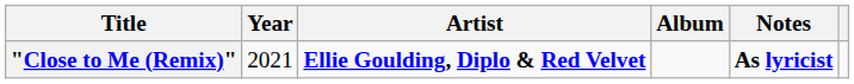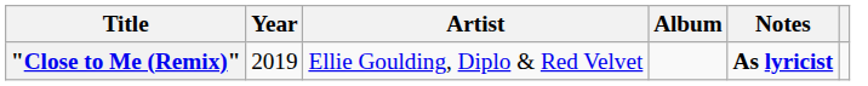"Close to Me (Remix)" | Year: 2021 -> 2019
"Close to Me (Remix)" | Artist: bold -> normal
